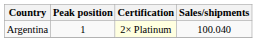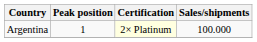Argentina | Sales/shipments: 100.040 -> 100.000
